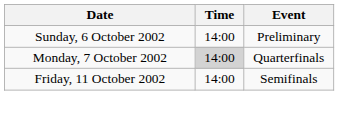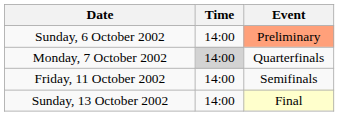Sunday, 6 October 2002 | Event: no background -> lightsalmon background
+ row: Sunday, 13 October 2002 | 14:00 | Final
